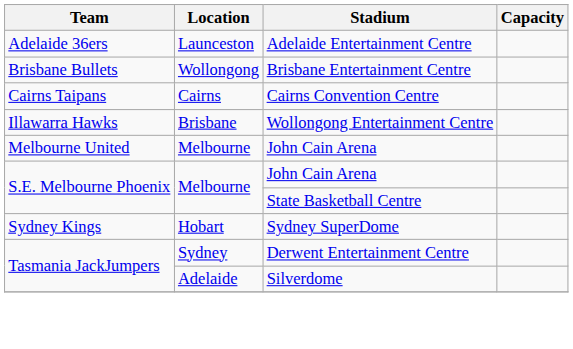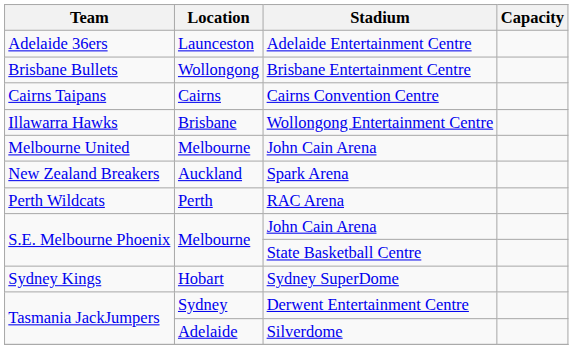+ row: New Zealand Breakers | Auckland | Spark Arena
+ row: Perth Wildcats | Perth | RAC Arena
